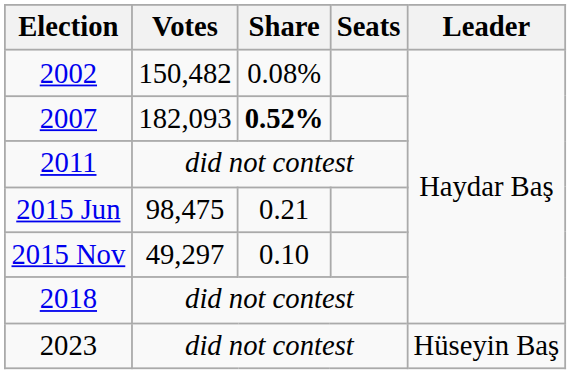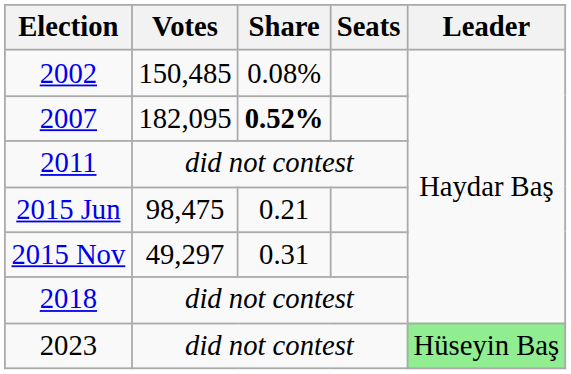2002 | Votes: 150,482 -> 150,485
2007 | Votes: 182,093 -> 182,095
2015 Nov | Share: 0.10 -> 0.31
2023 | Leader: no background -> lightgreen background
